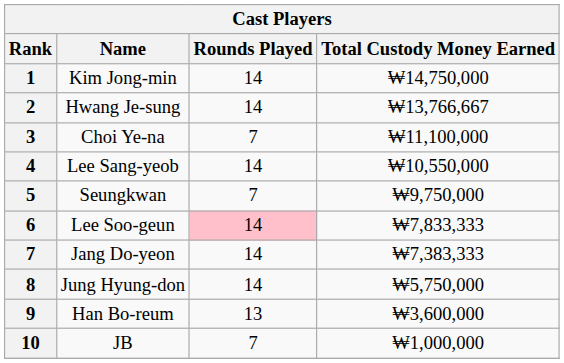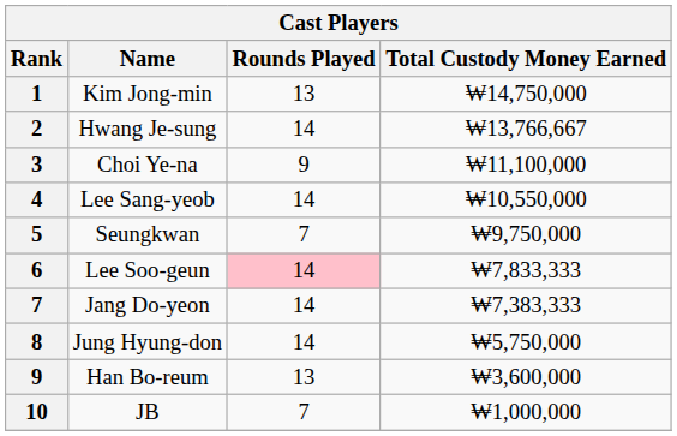Kim Jong-min | Rounds Played: 14 -> 13
Choi Ye-na | Rounds Played: 7 -> 9
